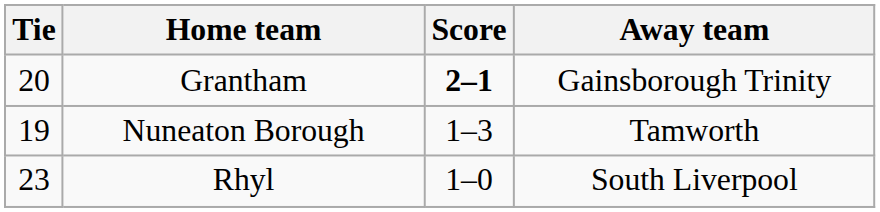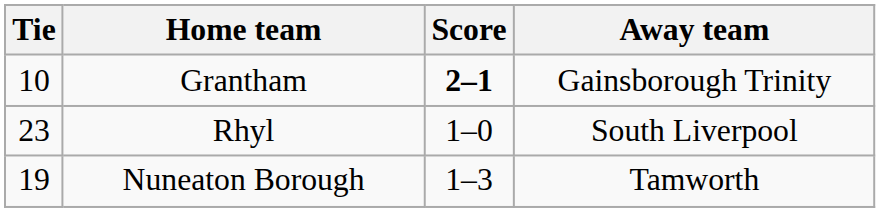Grantham | Tie: 20 -> 10
rows swapped: Rhyl <-> Nuneaton Borough
